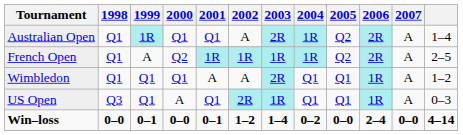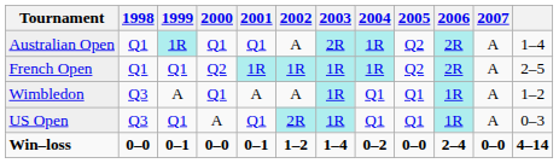French Open | 1999: A -> Q1
Wimbledon | 1998: Q1 -> Q3
Wimbledon | 1999: Q1 -> A
Wimbledon | 2003: 2R -> 1R
